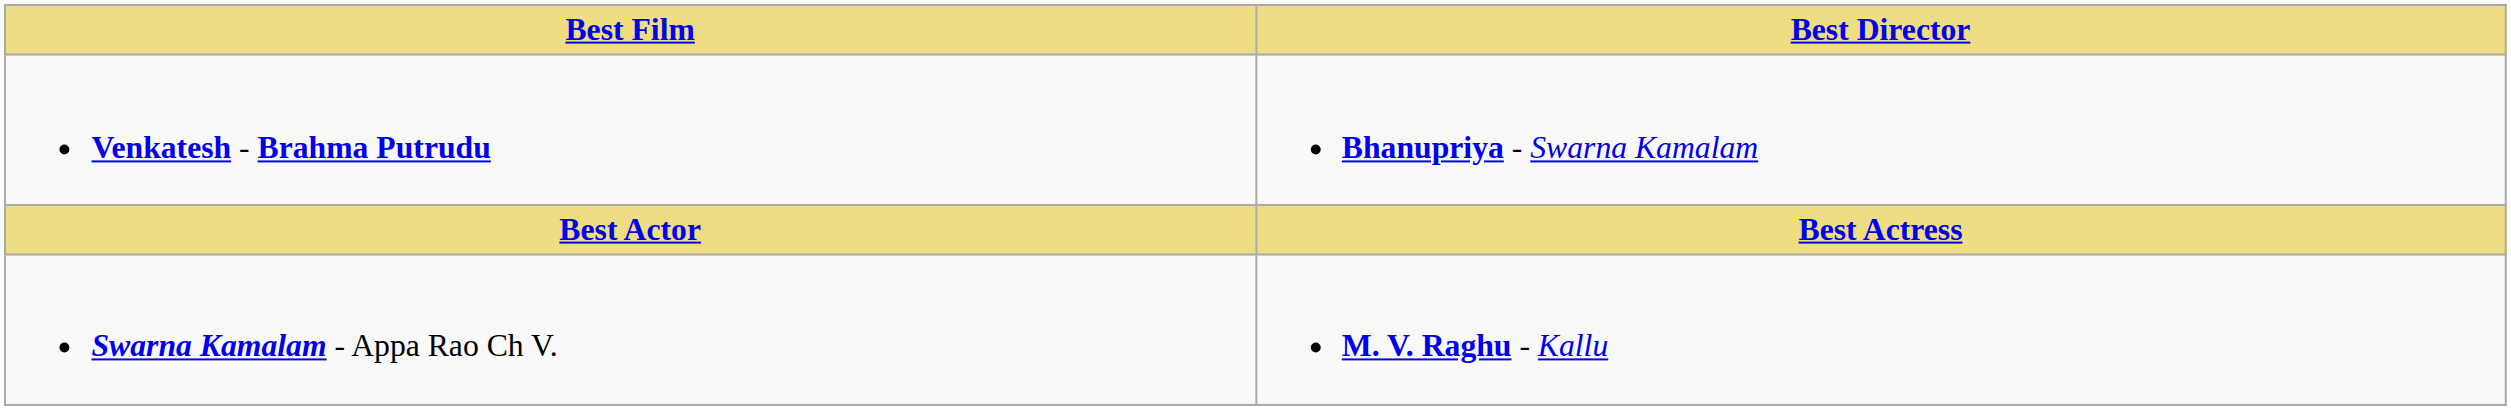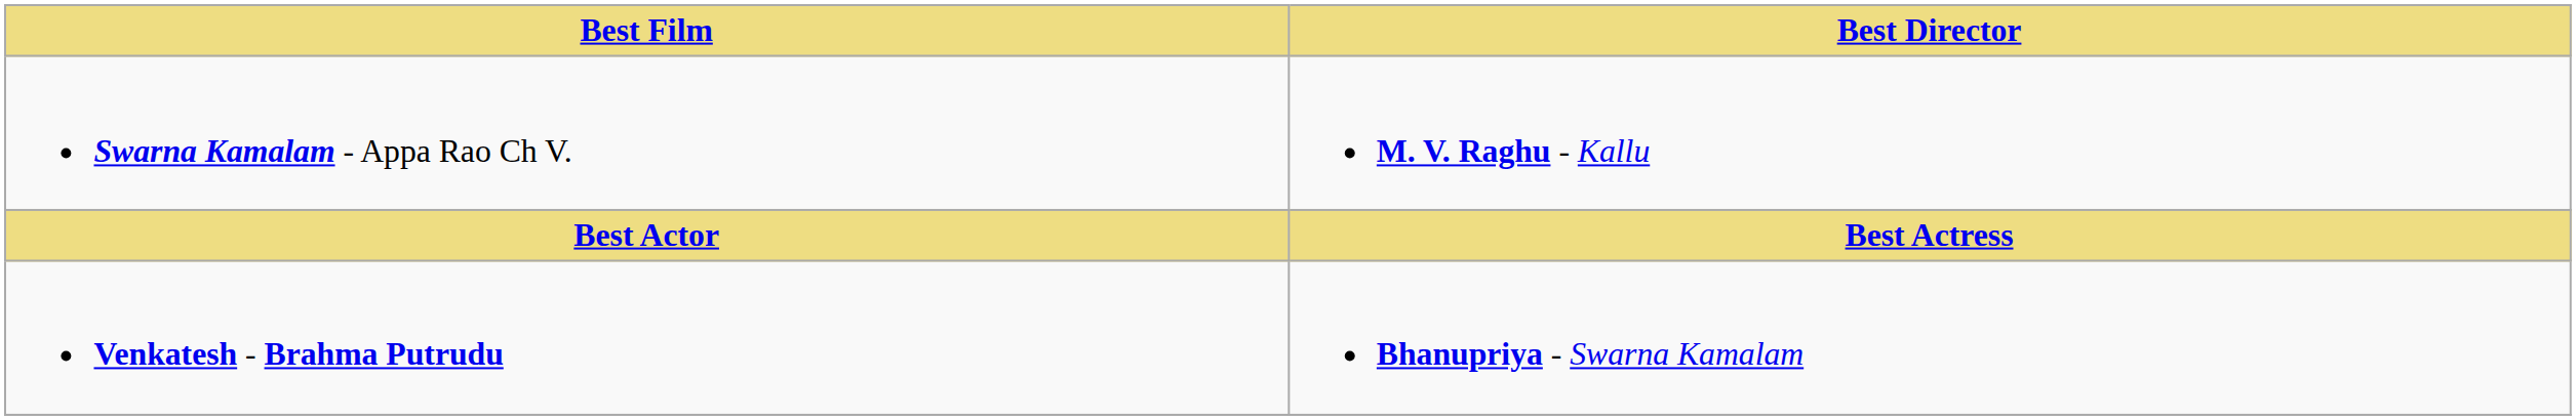rows swapped: Swarna Kamalam - Appa Rao Ch V. <-> Venkatesh - Brahma Putrudu
